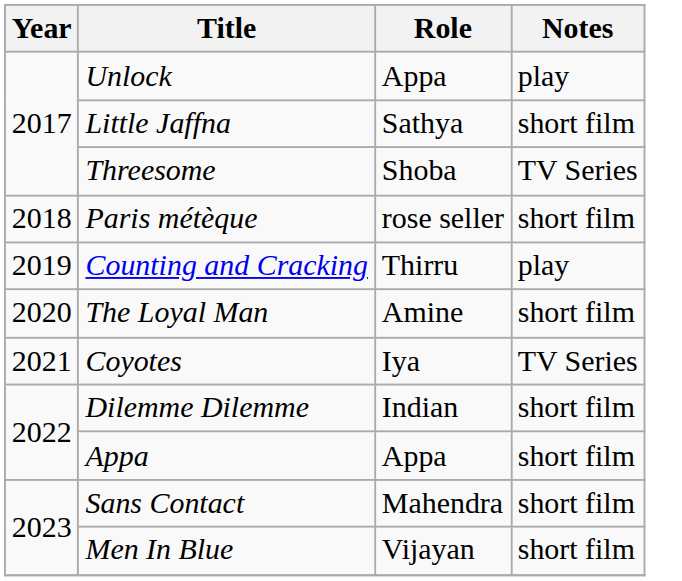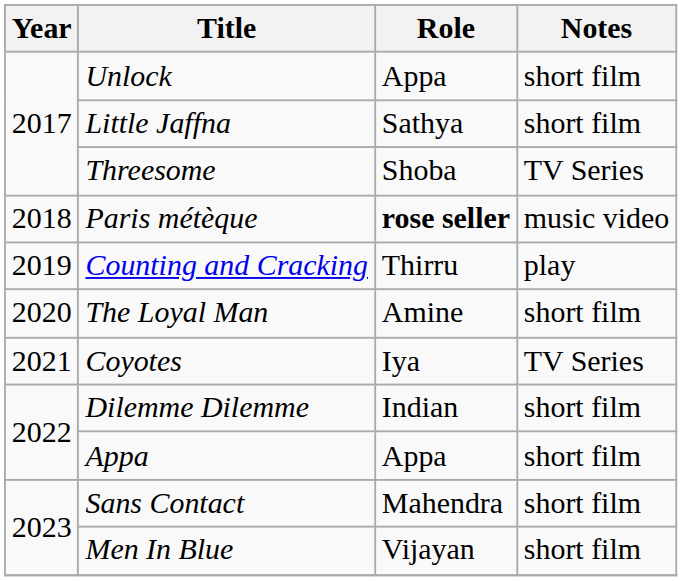Unlock | Notes: play -> short film
Paris métèque | Role: normal -> bold
Paris métèque | Notes: short film -> music video
